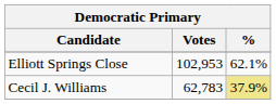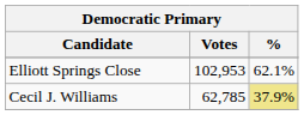Cecil J. Williams | Votes: 62,783 -> 62,785
